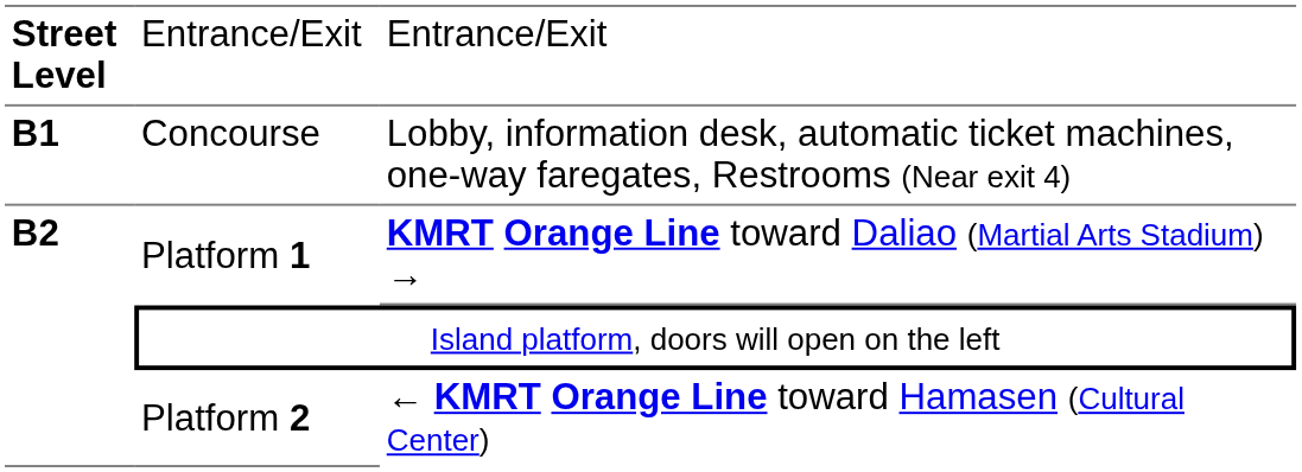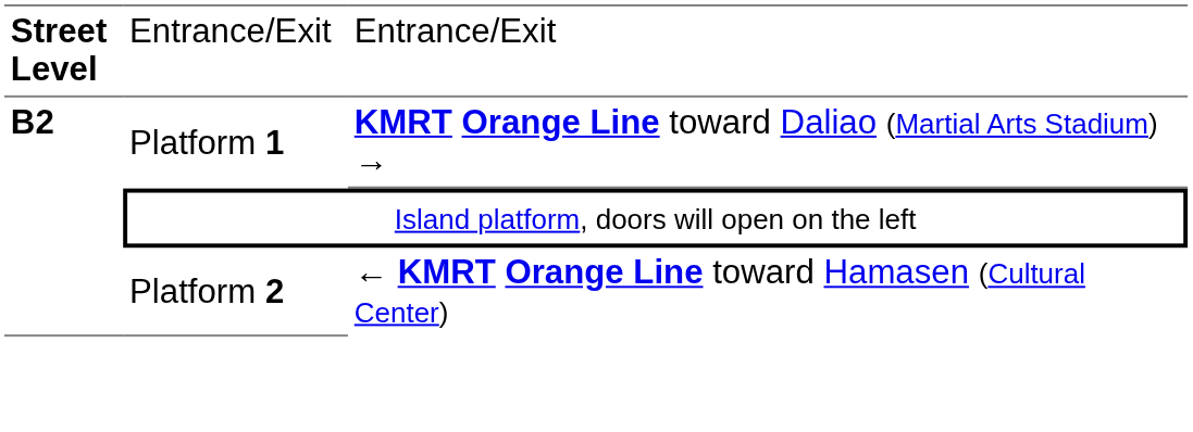- row: B1 | Concourse | Lobby, information desk, automatic ticket machines, one-way faregates, Restrooms (Near exit 4)
